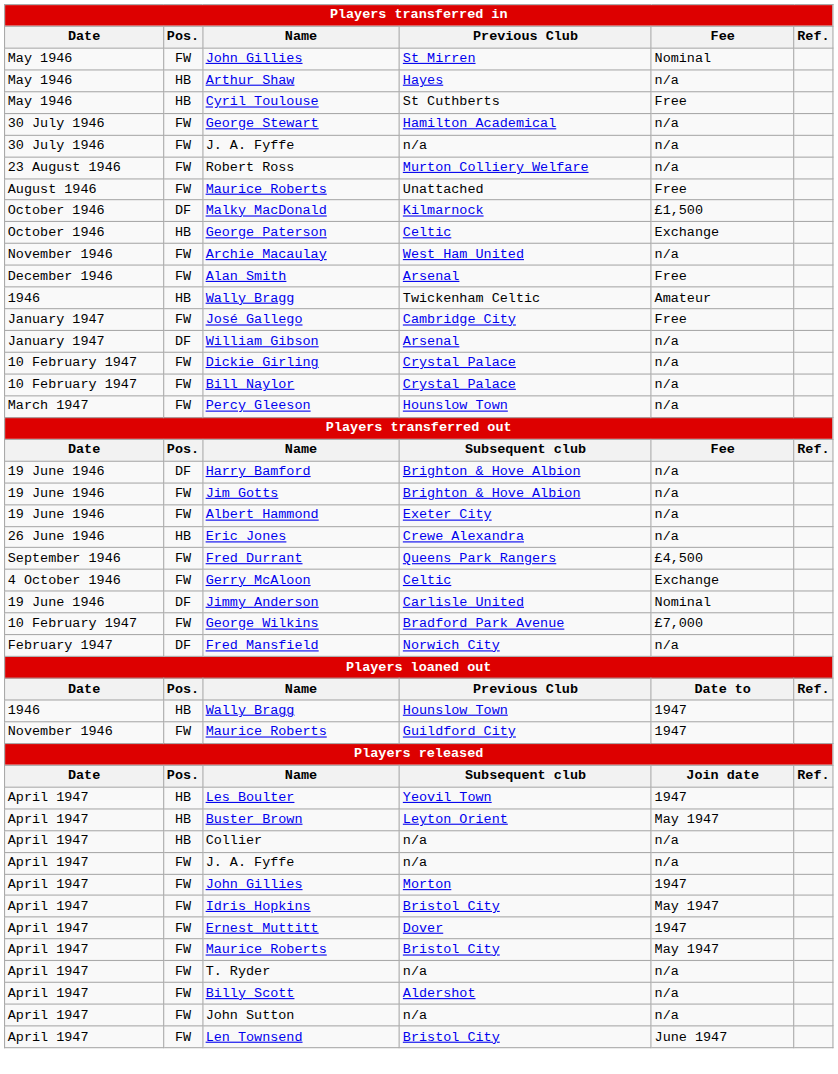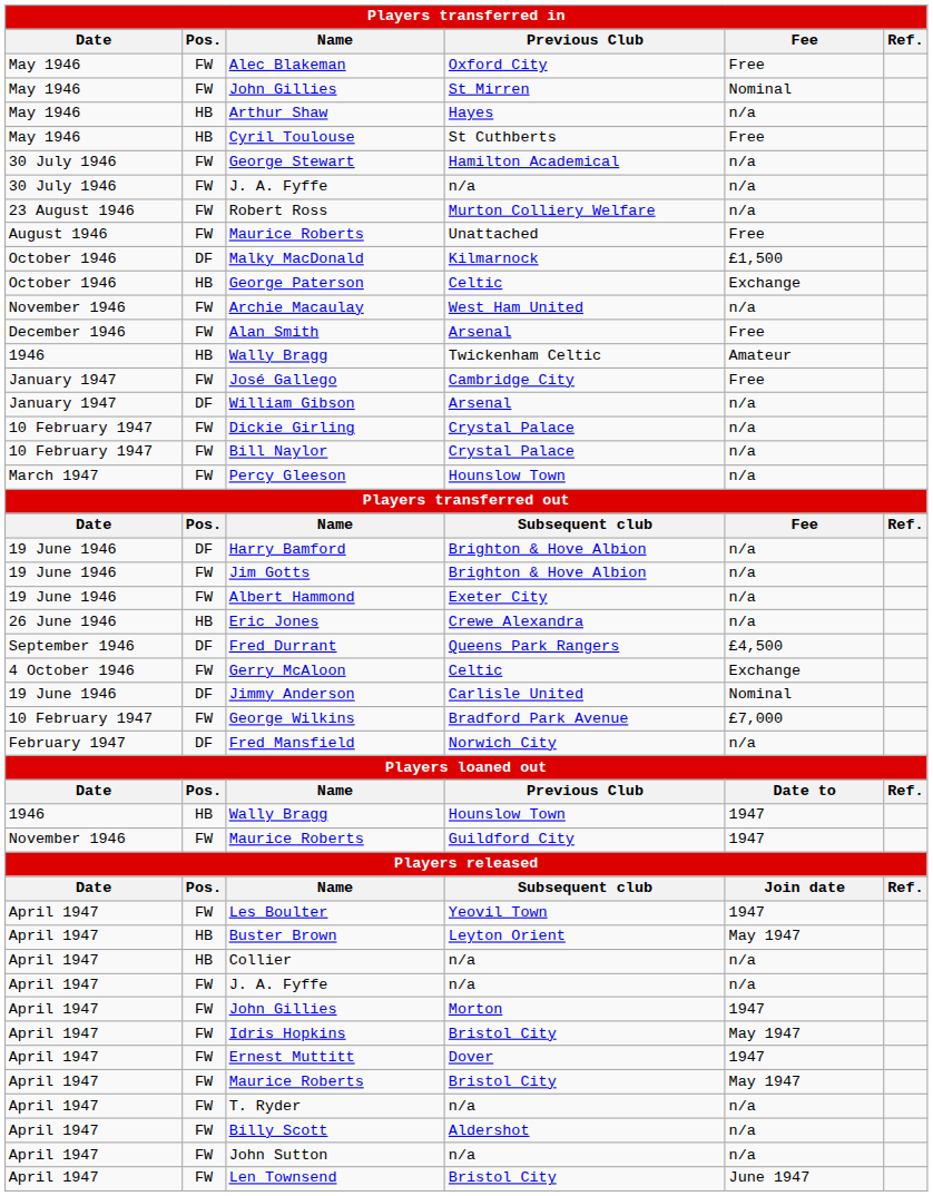+ row: May 1946 | FW | Alec Blakeman | Oxford City | Free
Fred Durrant | Pos.: FW -> DF
Les Boulter | Pos.: HB -> FW
